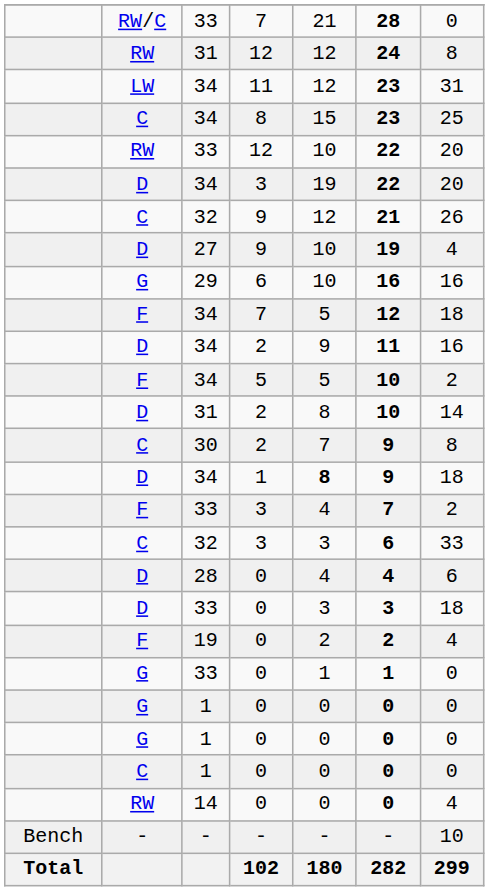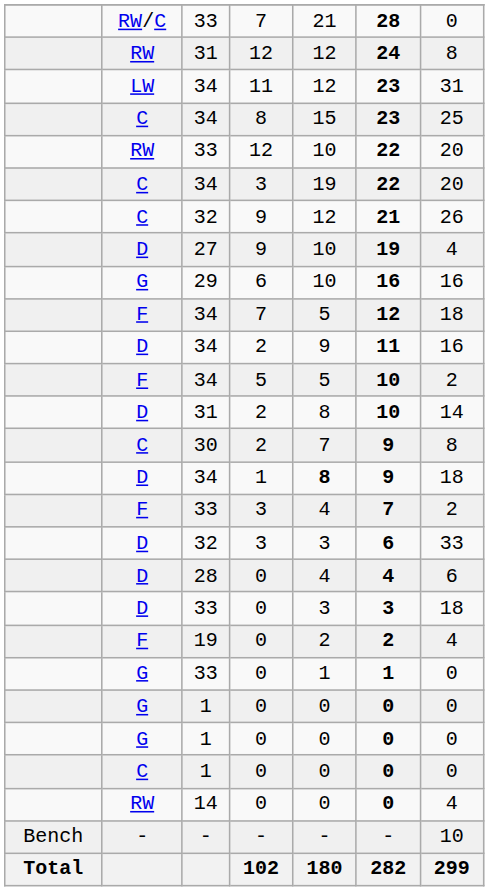34 / 3 | column 2: D -> C
32 / 3 | column 2: C -> D
